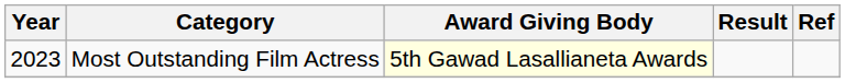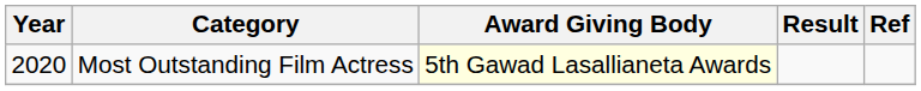Most Outstanding Film Actress | Year: 2023 -> 2020
